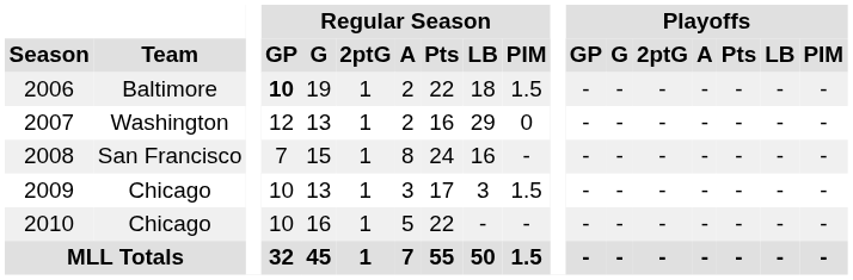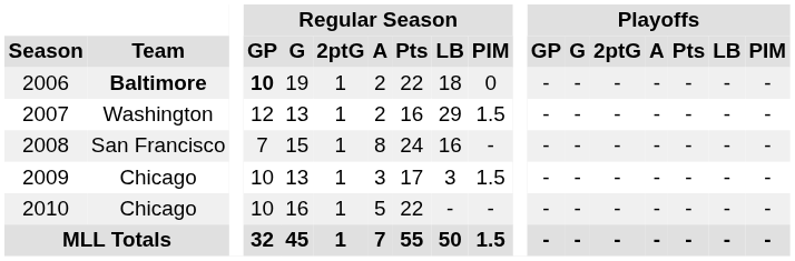2006 | Team: normal -> bold
2006 | Regular Season / PIM: 1.5 -> 0
2007 | Regular Season / PIM: 0 -> 1.5
